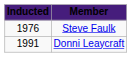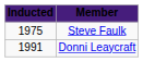Steve Faulk | Inducted: 1976 -> 1975
